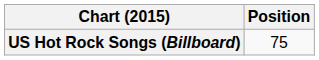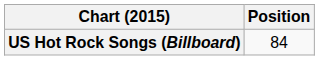US Hot Rock Songs (Billboard) | Position: 75 -> 84
